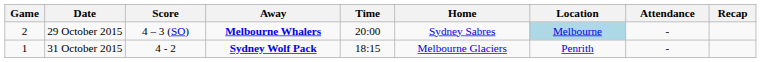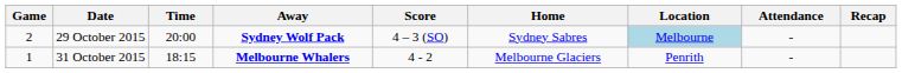columns swapped: Time <-> Score
29 October 2015 | Away: Melbourne Whalers -> Sydney Wolf Pack
31 October 2015 | Away: Sydney Wolf Pack -> Melbourne Whalers
